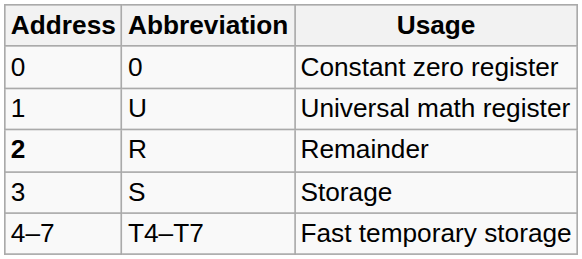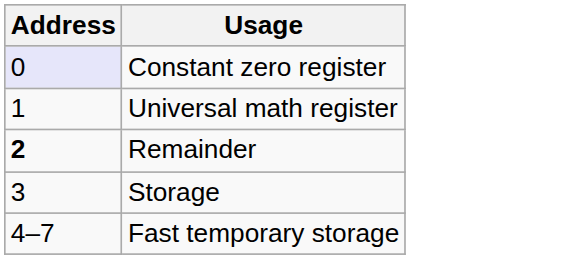- column: Abbreviation | 0 | U | R | S | T4–T7
Constant zero register | Address: no background -> lavender background
